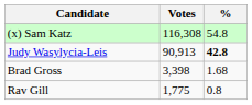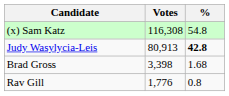Judy Wasylycia-Leis | Votes: 90,913 -> 80,913
Rav Gill | Votes: 1,775 -> 1,776
